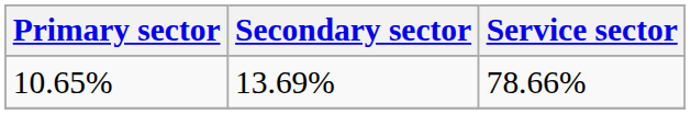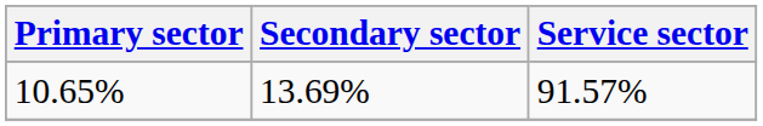10.65% | Service sector: 78.66% -> 91.57%
